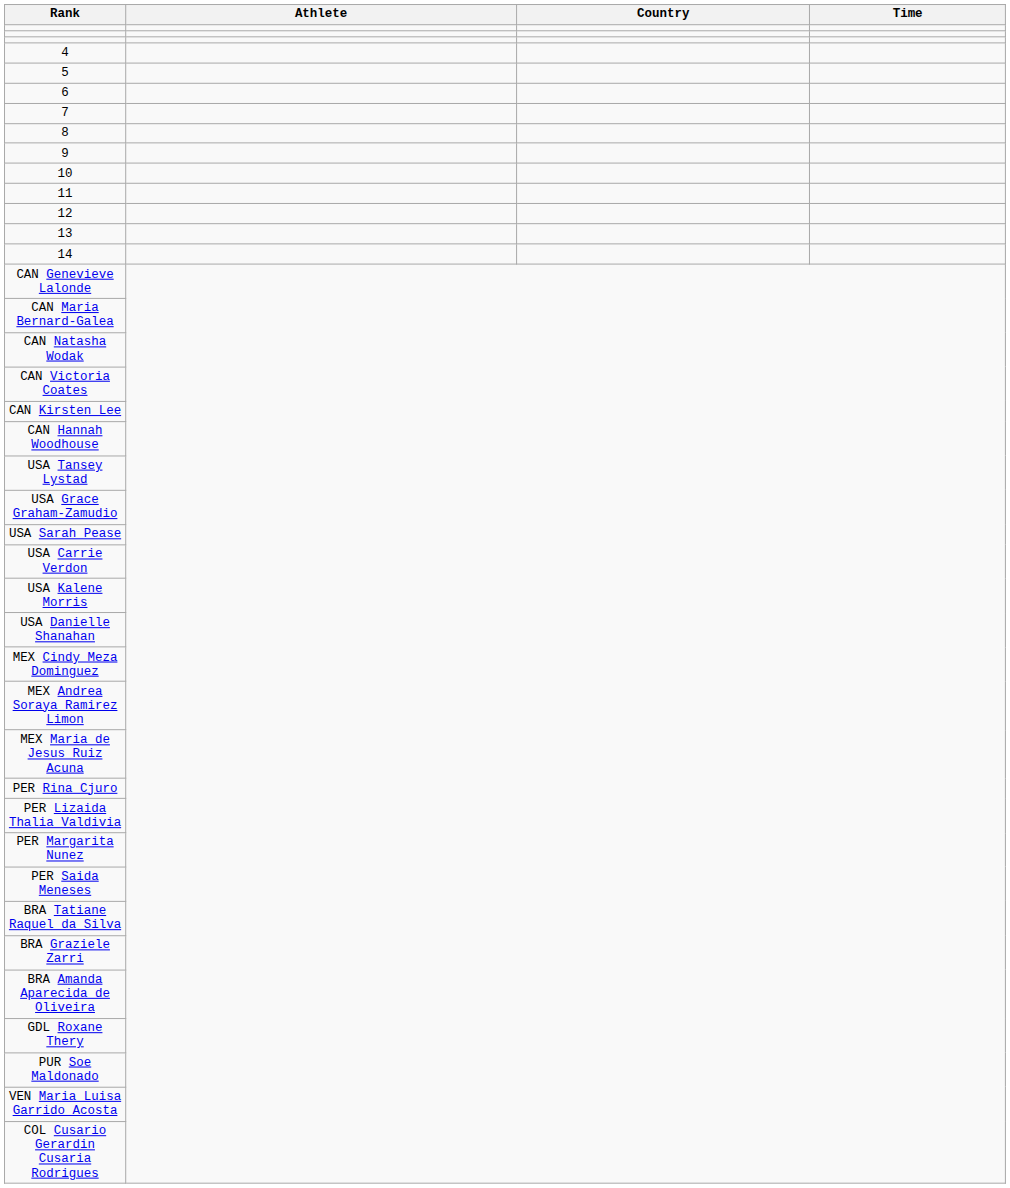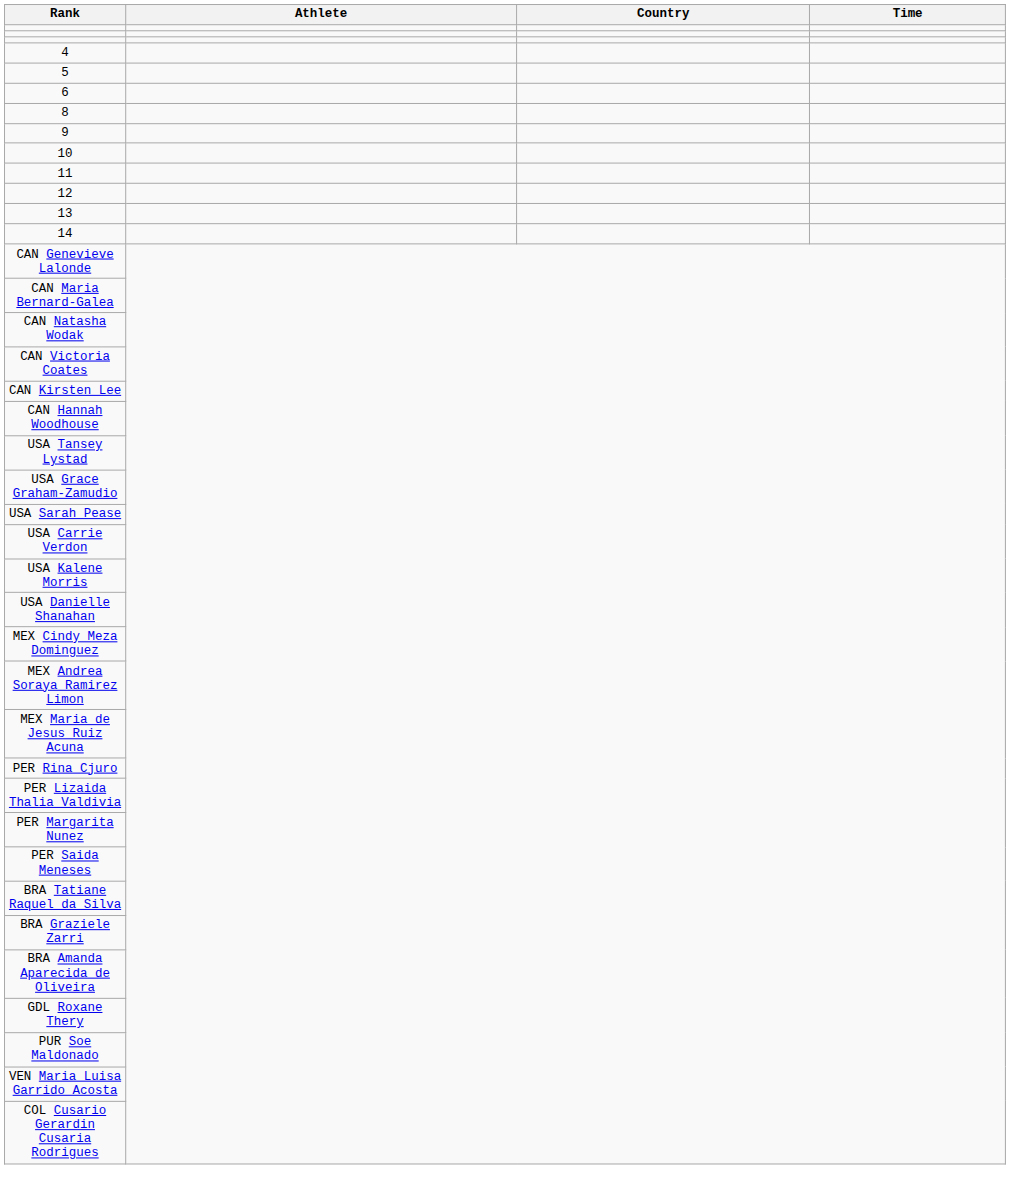- row: 7
